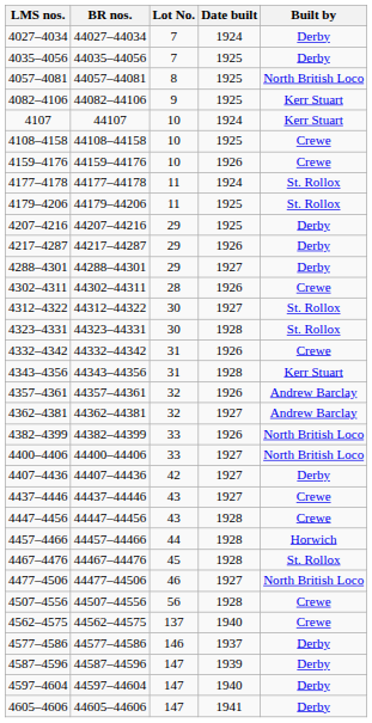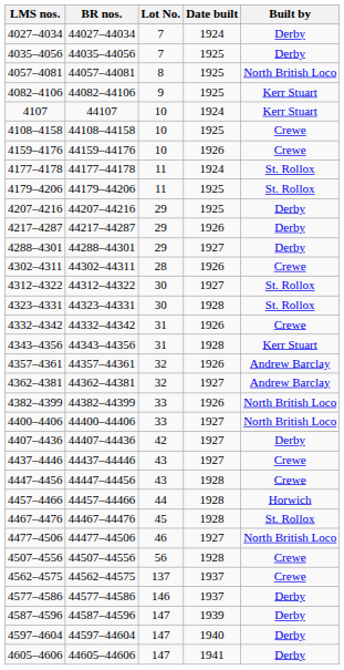4562–4575 | Date built: 1940 -> 1937
